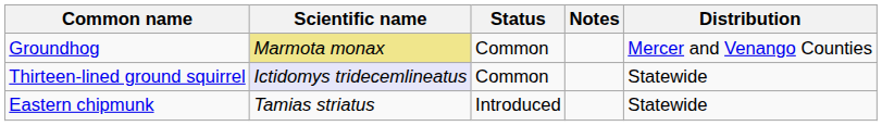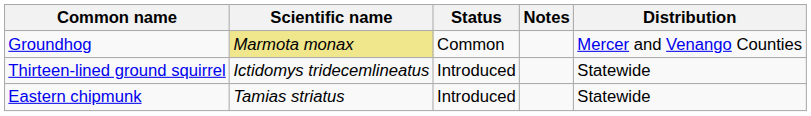Thirteen-lined ground squirrel | Scientific name: lavender background -> no background
Thirteen-lined ground squirrel | Status: Common -> Introduced
